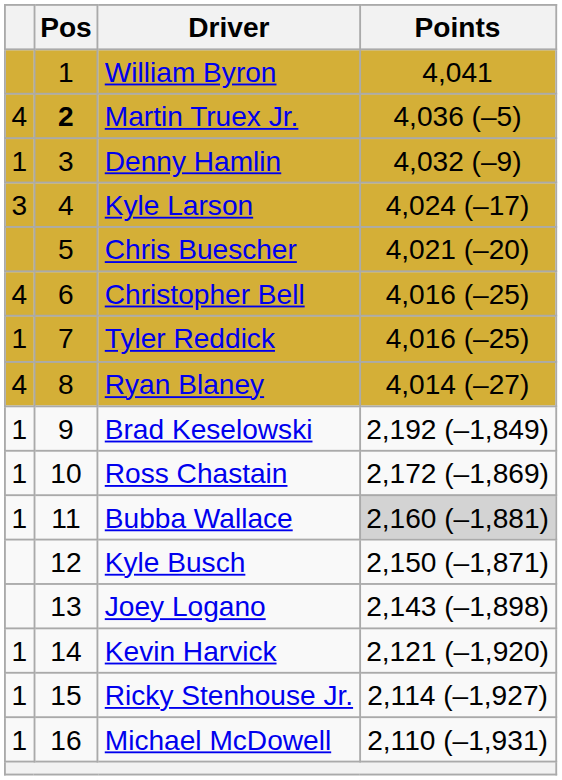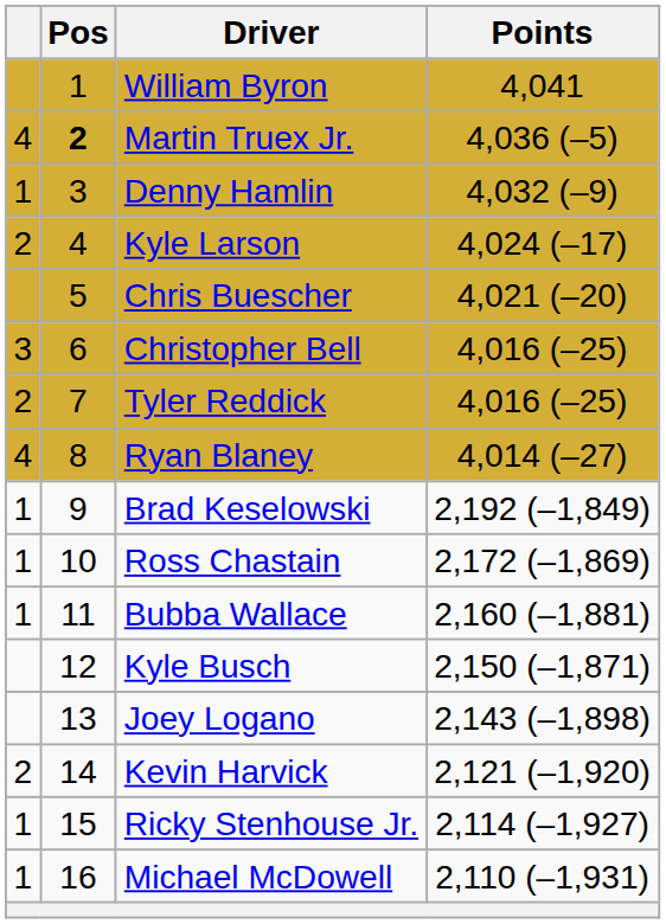Kyle Larson | column 1: 3 -> 2
Christopher Bell | column 1: 4 -> 3
Tyler Reddick | column 1: 1 -> 2
Bubba Wallace | Points: lightgrey background -> no background
Kevin Harvick | column 1: 1 -> 2
